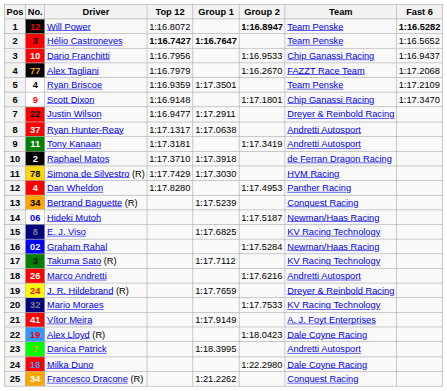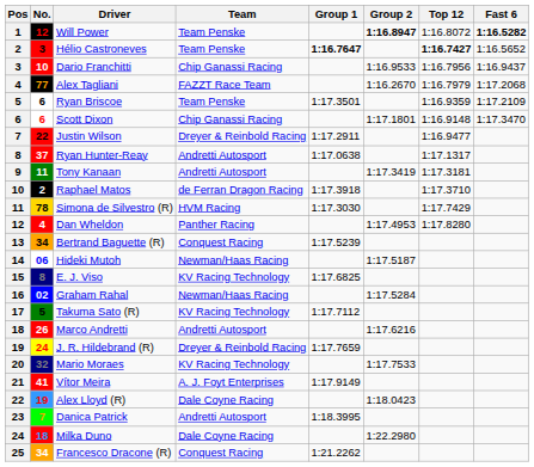columns swapped: Team <-> Top 12
Ryan Briscoe | No.: 4 -> 6
Scott Dixon | No.: 9 -> 6
Takuma Sato (R) | No.: 3 -> 5
